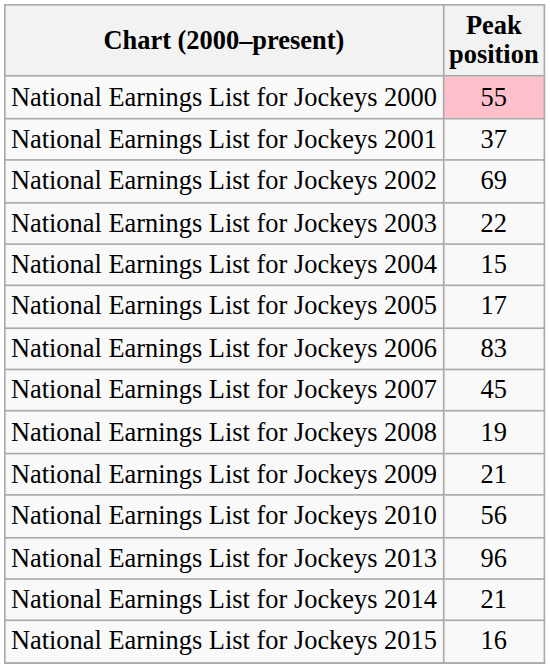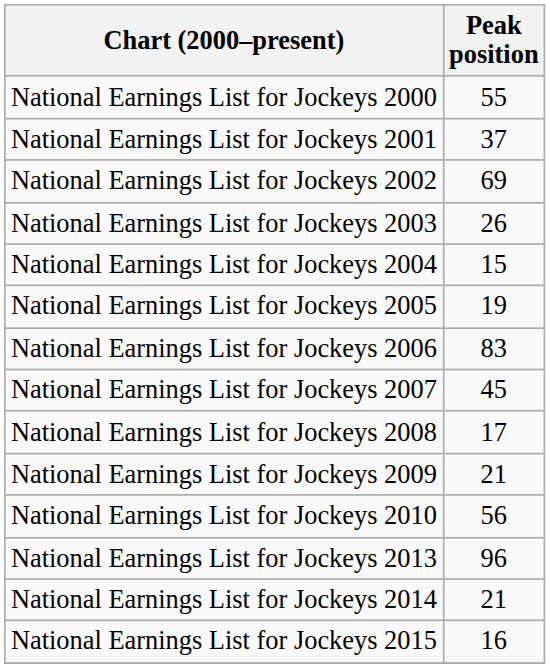National Earnings List for Jockeys 2000 | Peak position: pink background -> no background
National Earnings List for Jockeys 2003 | Peak position: 22 -> 26
National Earnings List for Jockeys 2005 | Peak position: 17 -> 19
National Earnings List for Jockeys 2008 | Peak position: 19 -> 17
